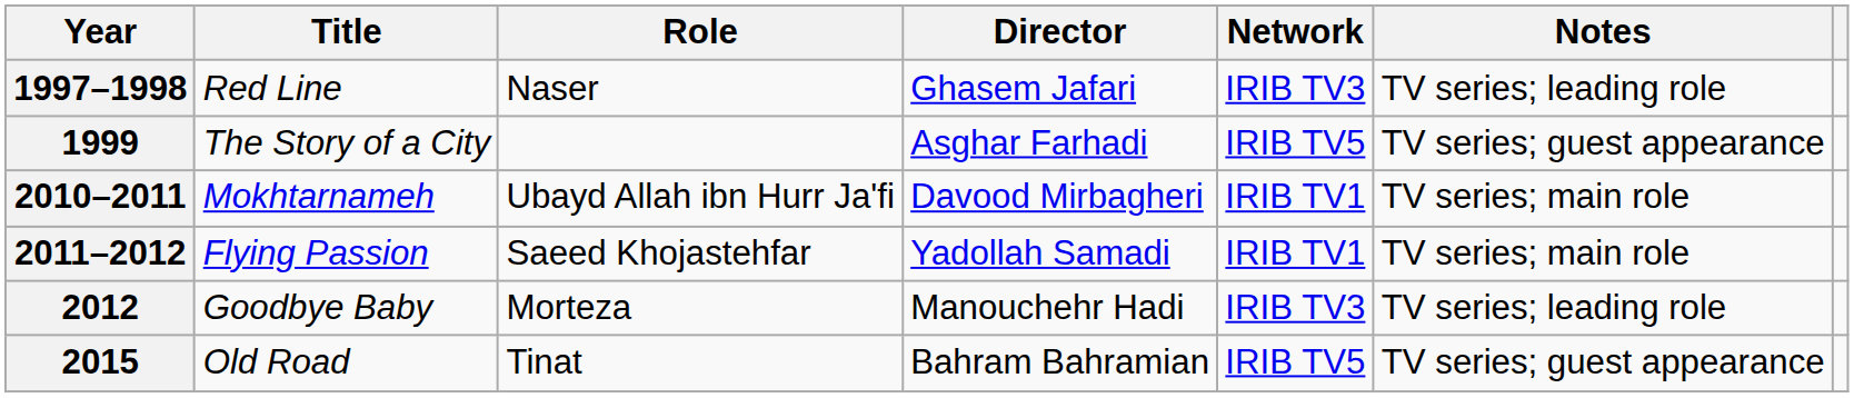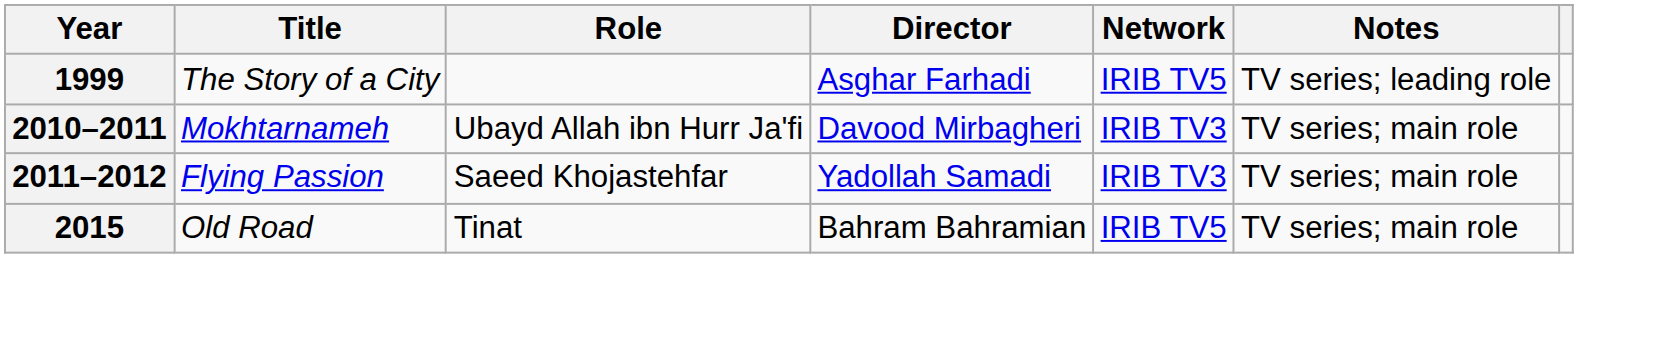- row: 1997–1998 | Red Line | Naser | Ghasem Jafari | IRIB TV3 | TV series; leading role
1999 | Notes: TV series; guest appearance -> TV series; leading role
2010–2011 | Network: IRIB TV1 -> IRIB TV3
2011–2012 | Network: IRIB TV1 -> IRIB TV3
- row: 2012 | Goodbye Baby | Morteza | Manouchehr Hadi | IRIB TV3 | TV series; leading role
2015 | Notes: TV series; guest appearance -> TV series; main role
